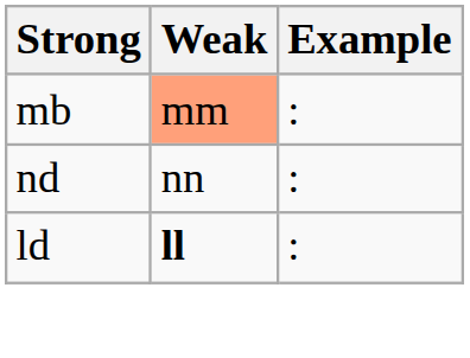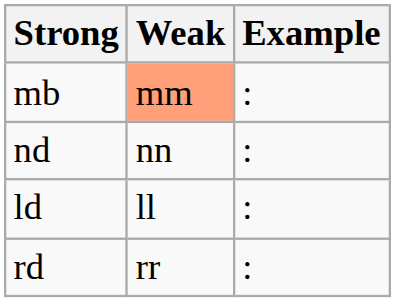ld | Weak: bold -> normal
+ row: rd | rr | :
